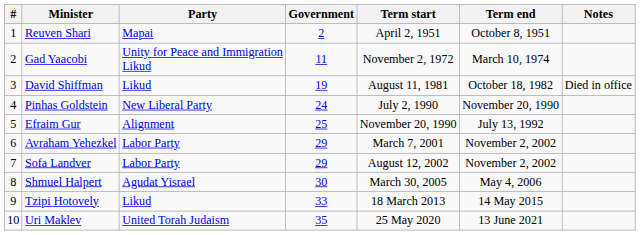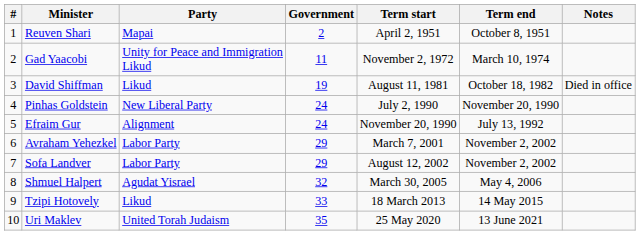Efraim Gur | Government: 25 -> 24
Shmuel Halpert | Government: 30 -> 32
